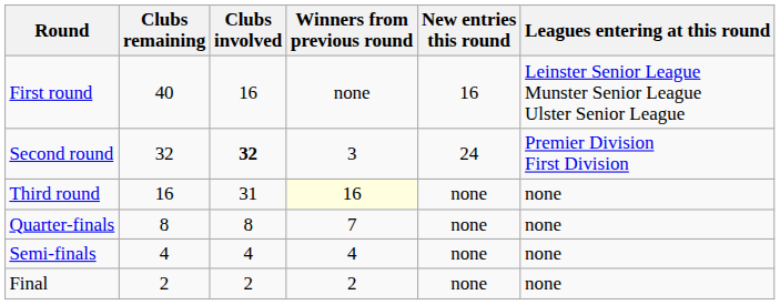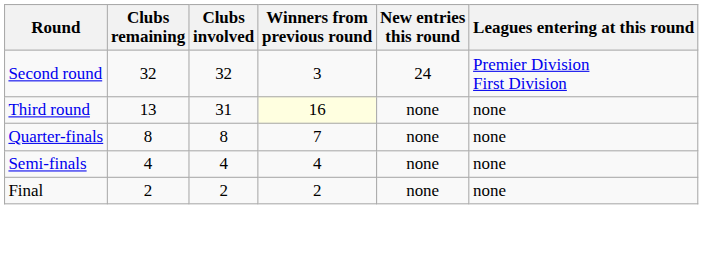- row: First round | 40 | 16 | none | 16 | Leinster Senior League Munster Senior League Ulster Senior League
Second round | Clubs involved: bold -> normal
Third round | Clubs remaining: 16 -> 13
